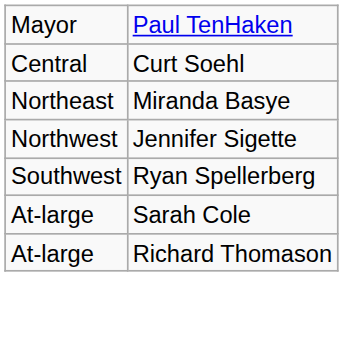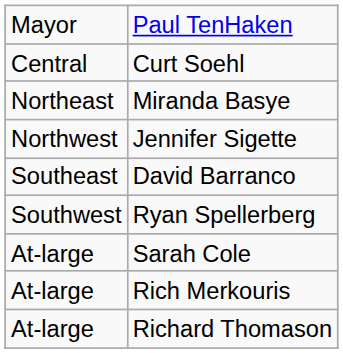+ row: Southeast | David Barranco
+ row: At-large | Rich Merkouris
